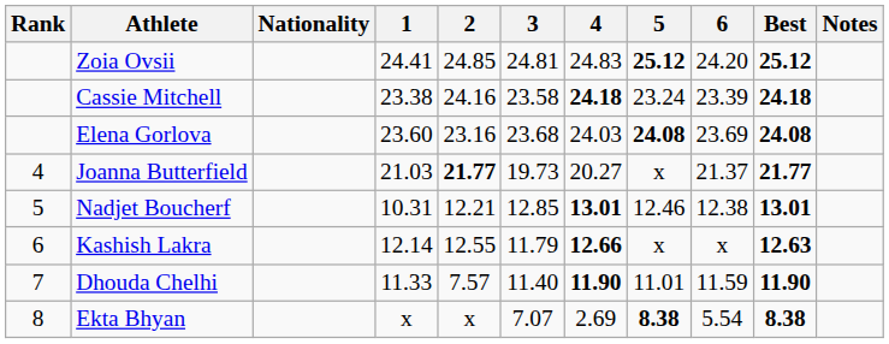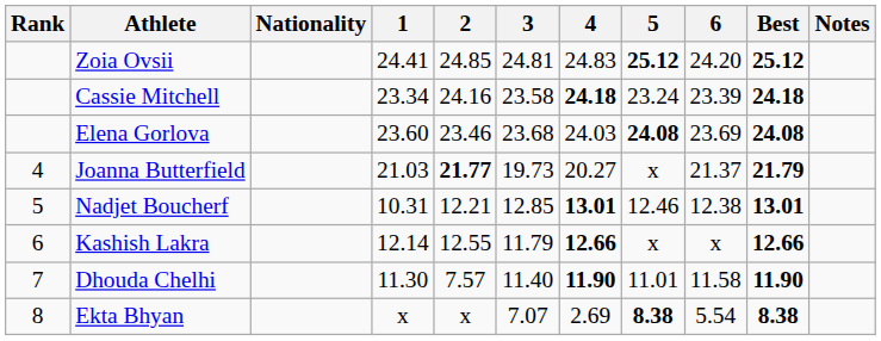Cassie Mitchell | 1: 23.38 -> 23.34
Elena Gorlova | 2: 23.16 -> 23.46
Joanna Butterfield | Best: 21.77 -> 21.79
Kashish Lakra | Best: 12.63 -> 12.66
Dhouda Chelhi | 1: 11.33 -> 11.30
Dhouda Chelhi | 6: 11.59 -> 11.58
